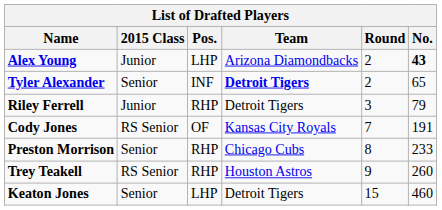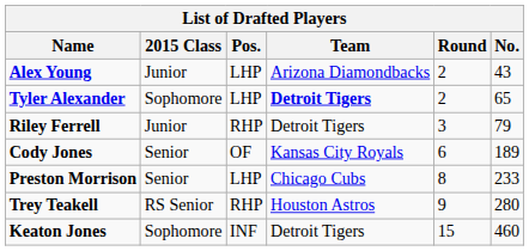Alex Young | No.: bold -> normal
Tyler Alexander | 2015 Class: Senior -> Sophomore
Tyler Alexander | Pos.: INF -> LHP
Cody Jones | 2015 Class: RS Senior -> Senior
Cody Jones | Round: 7 -> 6
Cody Jones | No.: 191 -> 189
Preston Morrison | Pos.: RHP -> LHP
Trey Teakell | No.: 260 -> 280
Keaton Jones | 2015 Class: Senior -> Sophomore
Keaton Jones | Pos.: LHP -> INF
